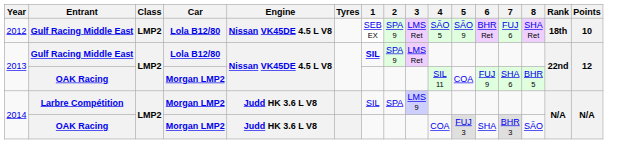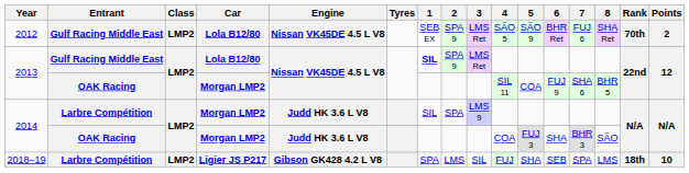2012 | Rank: 18th -> 70th
2012 | Points: 10 -> 2
+ row: 2018–19 | Larbre Compétition | LMP2 | Ligier JS P217 | Gibson GK428 4.2 L V8 | SPA | LMS | SIL | FUJ | SHA | SEB | SPA | LMS | 18th | 10
